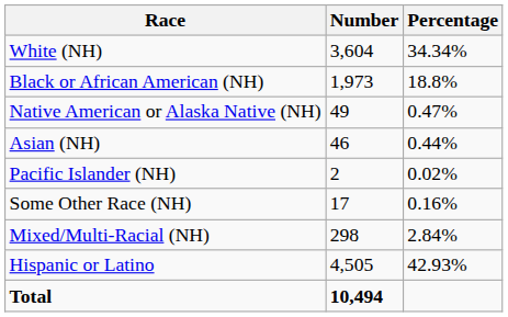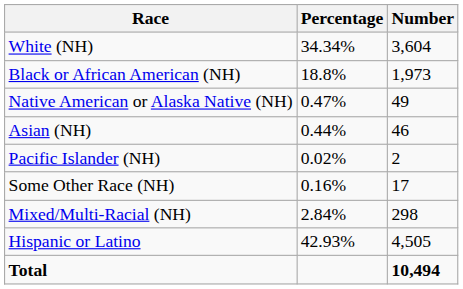columns swapped: Number <-> Percentage
